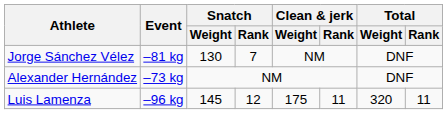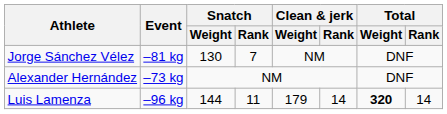Luis Lamenza | Snatch / Weight: 145 -> 144
Luis Lamenza | Snatch / Rank: 12 -> 11
Luis Lamenza | Clean & jerk / Weight: 175 -> 179
Luis Lamenza | Clean & jerk / Rank: 11 -> 14
Luis Lamenza | Total / Weight: normal -> bold
Luis Lamenza | Total / Rank: 11 -> 14
